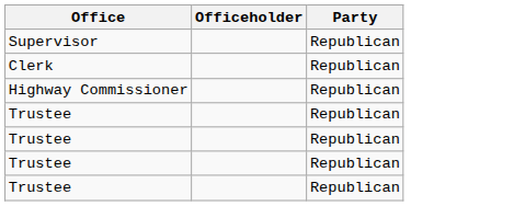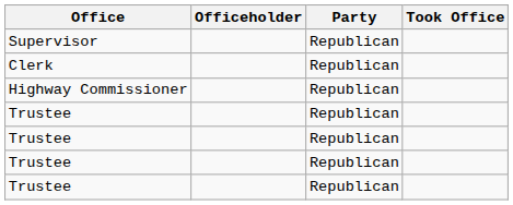+ column: Took Office
